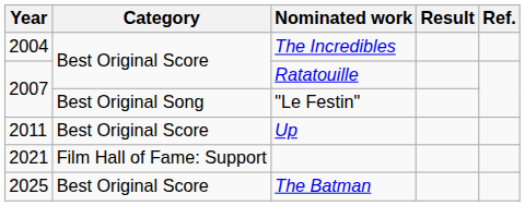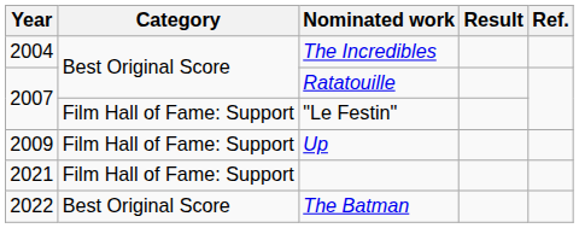"Le Festin" | Category: Best Original Song -> Film Hall of Fame: Support
Up | Year: 2011 -> 2009
Up | Category: Best Original Score -> Film Hall of Fame: Support
The Batman | Year: 2025 -> 2022
